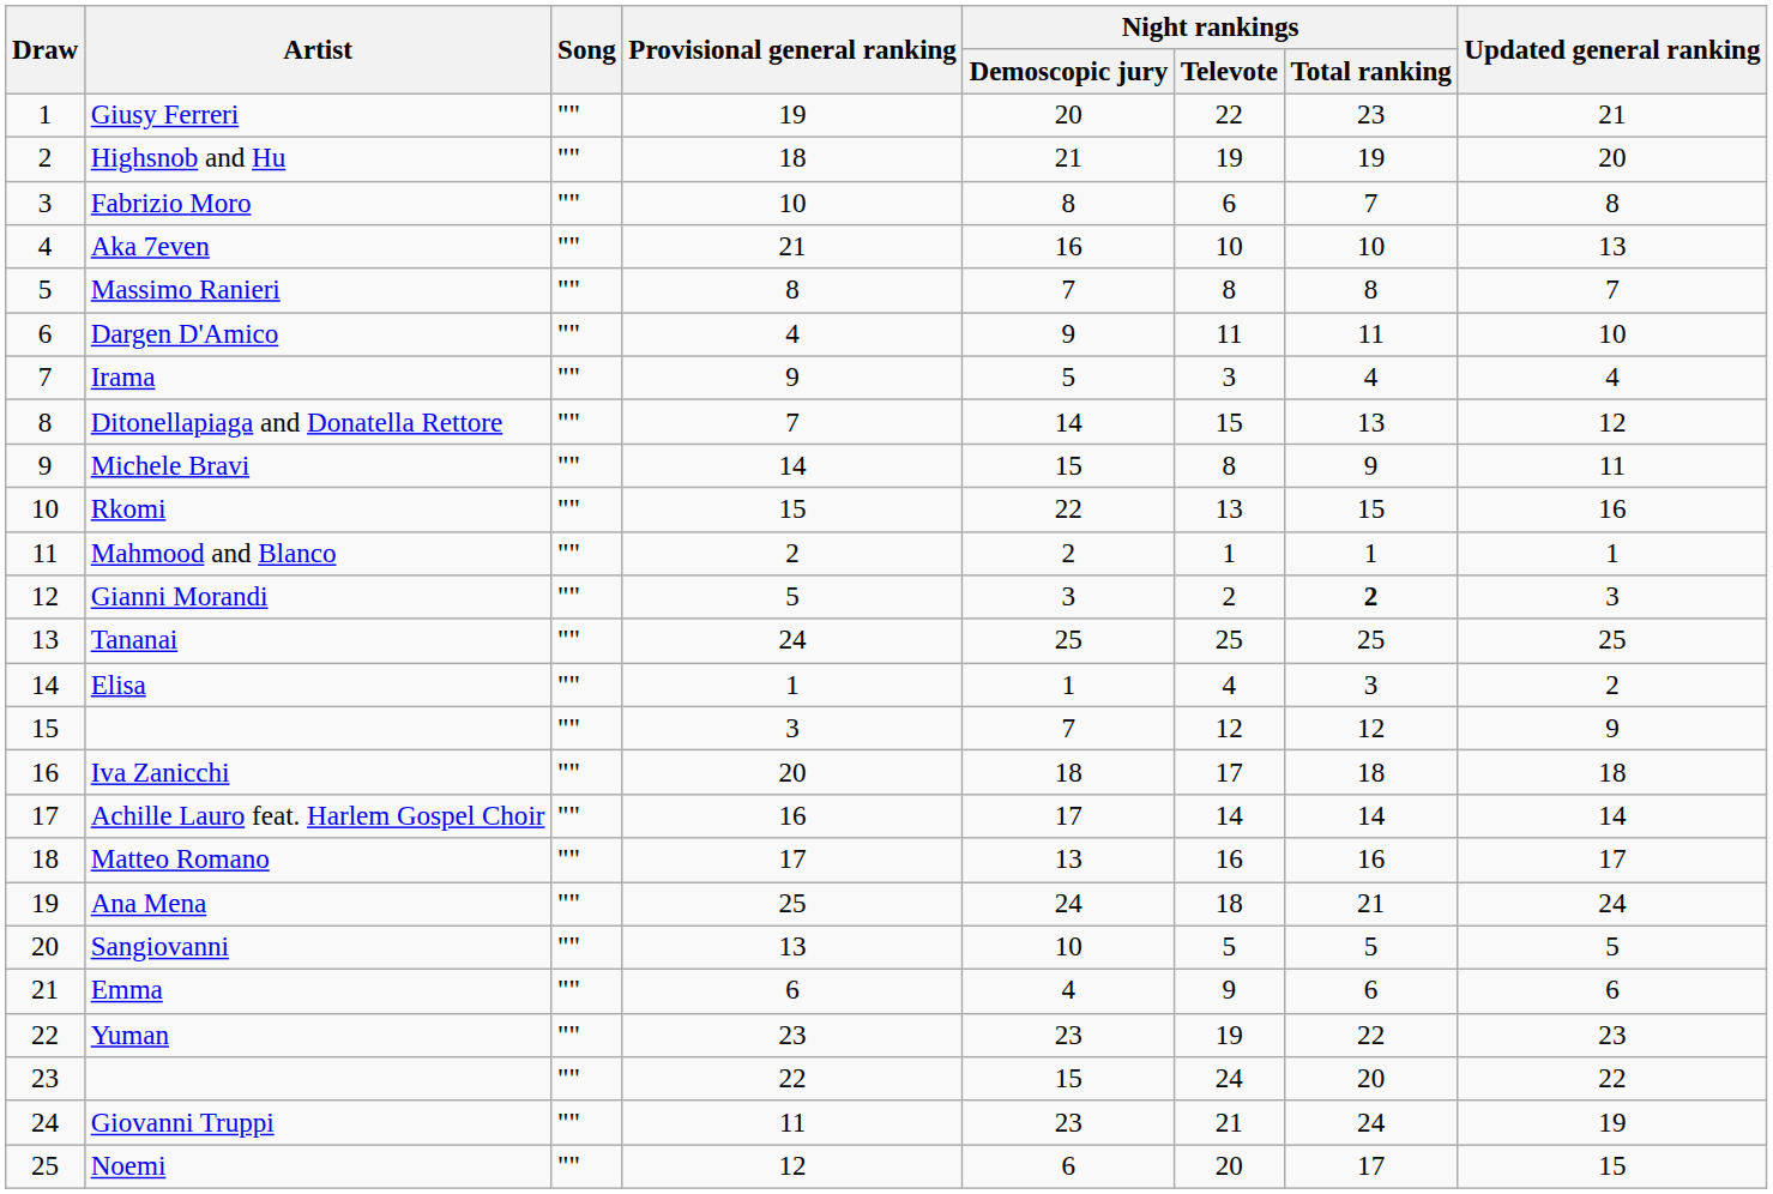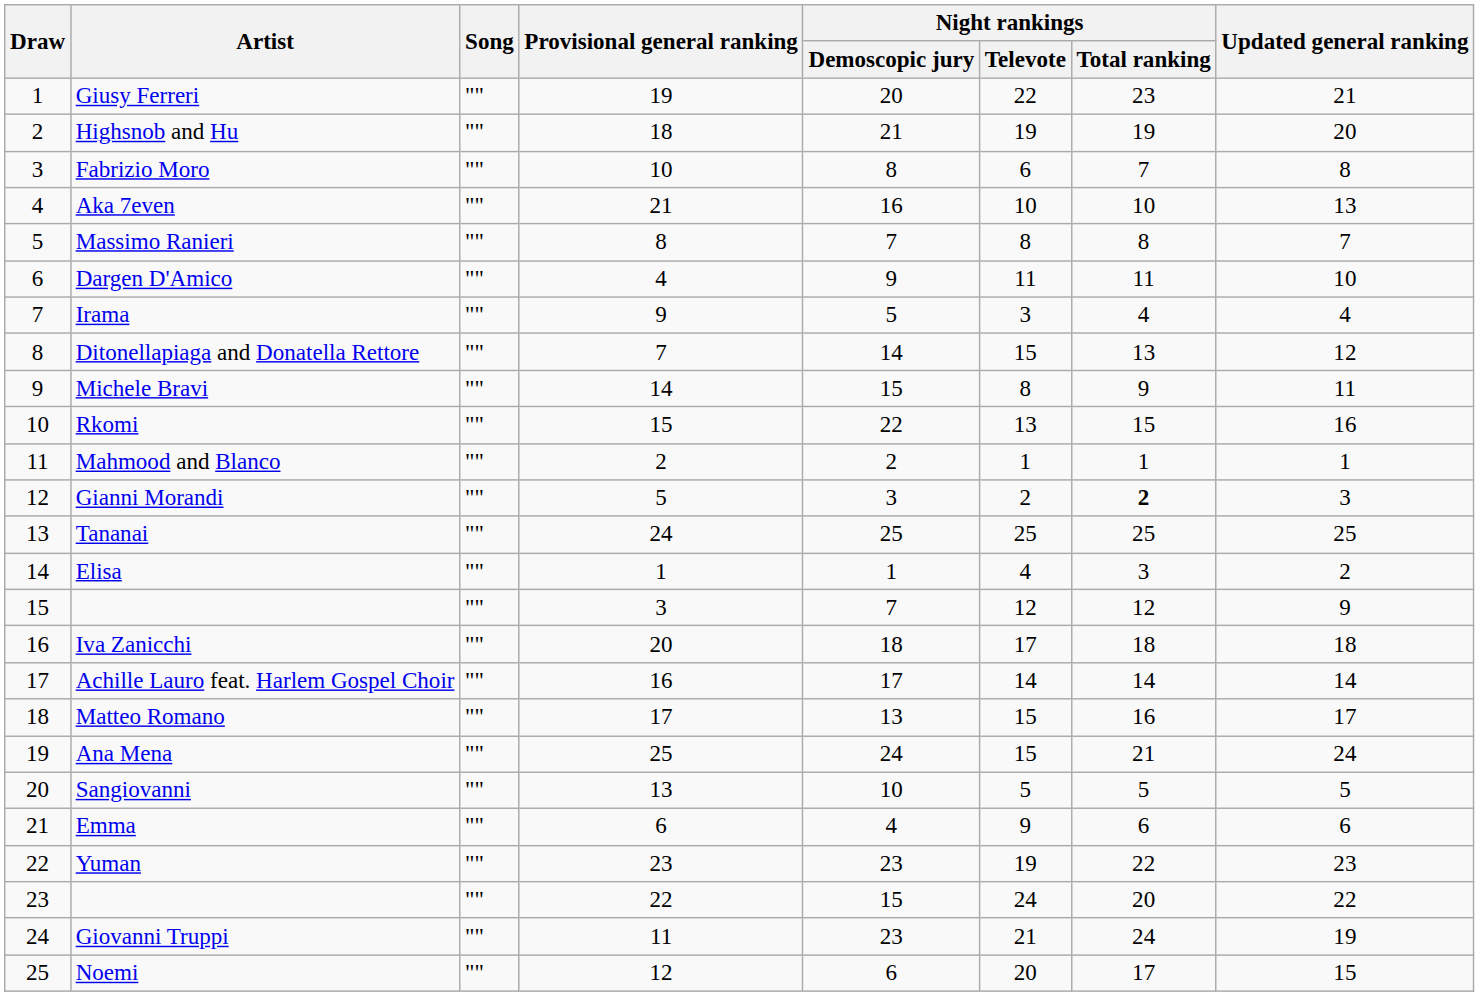Matteo Romano | Night rankings / Televote: 16 -> 15
Ana Mena | Night rankings / Televote: 18 -> 15
